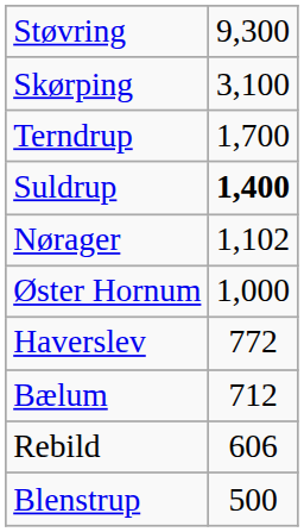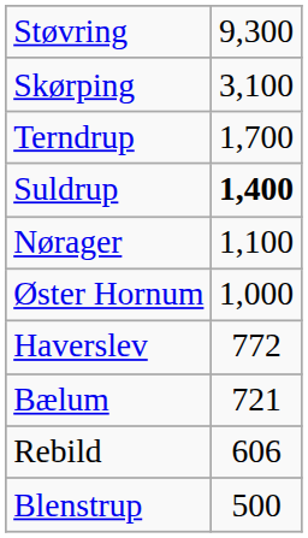Nørager | column 2: 1,102 -> 1,100
Bælum | column 2: 712 -> 721
